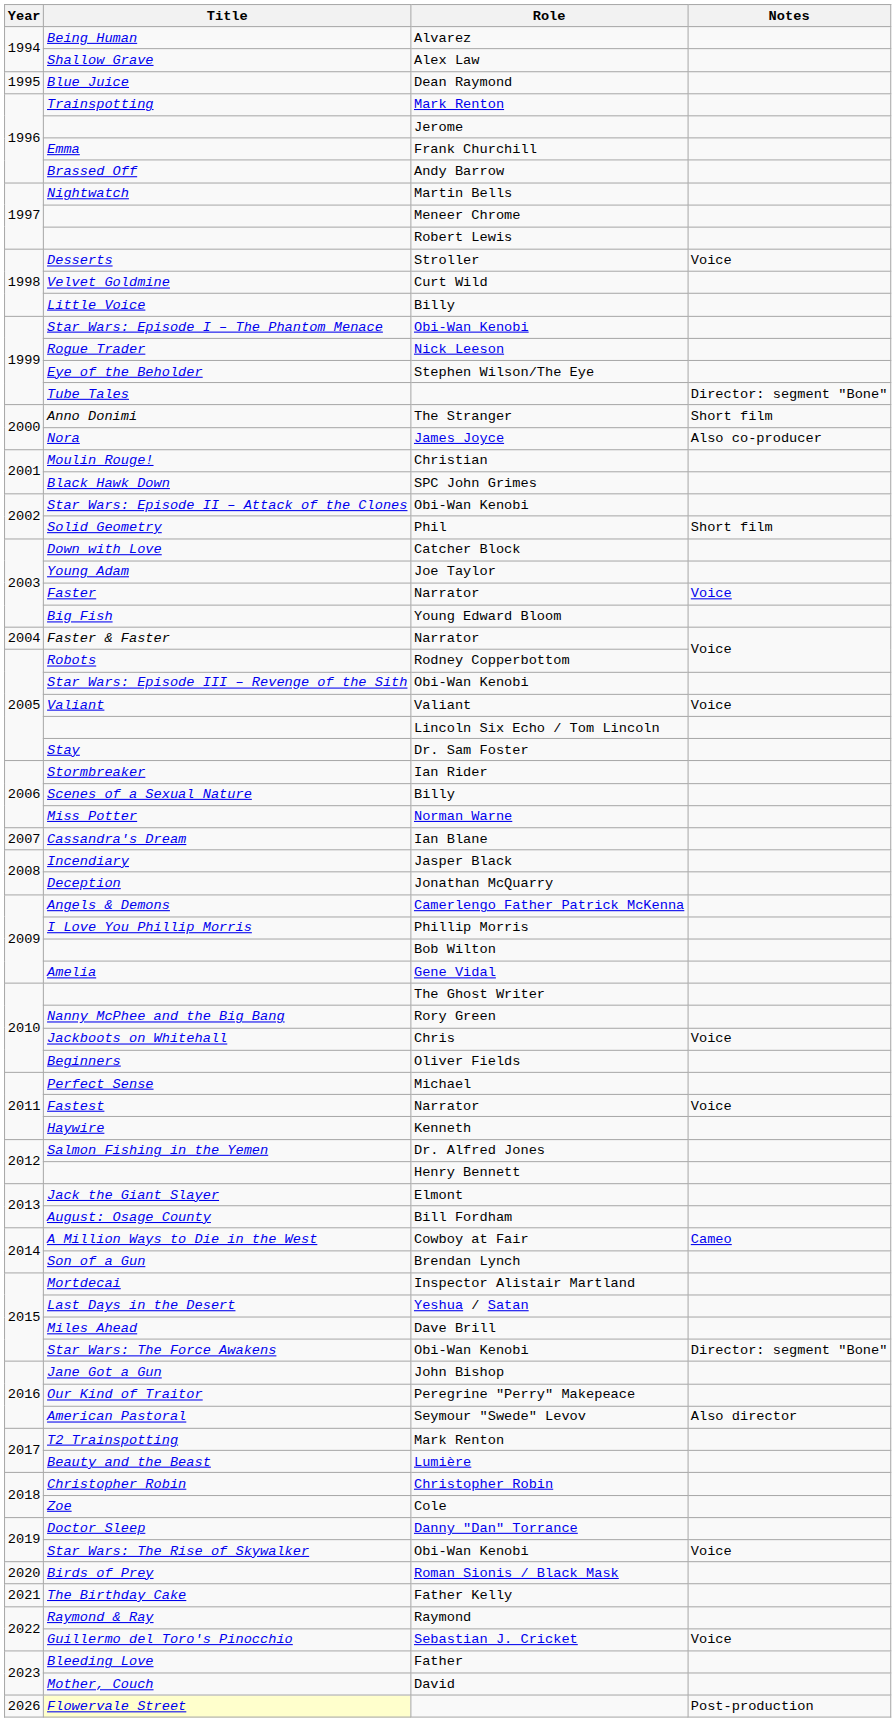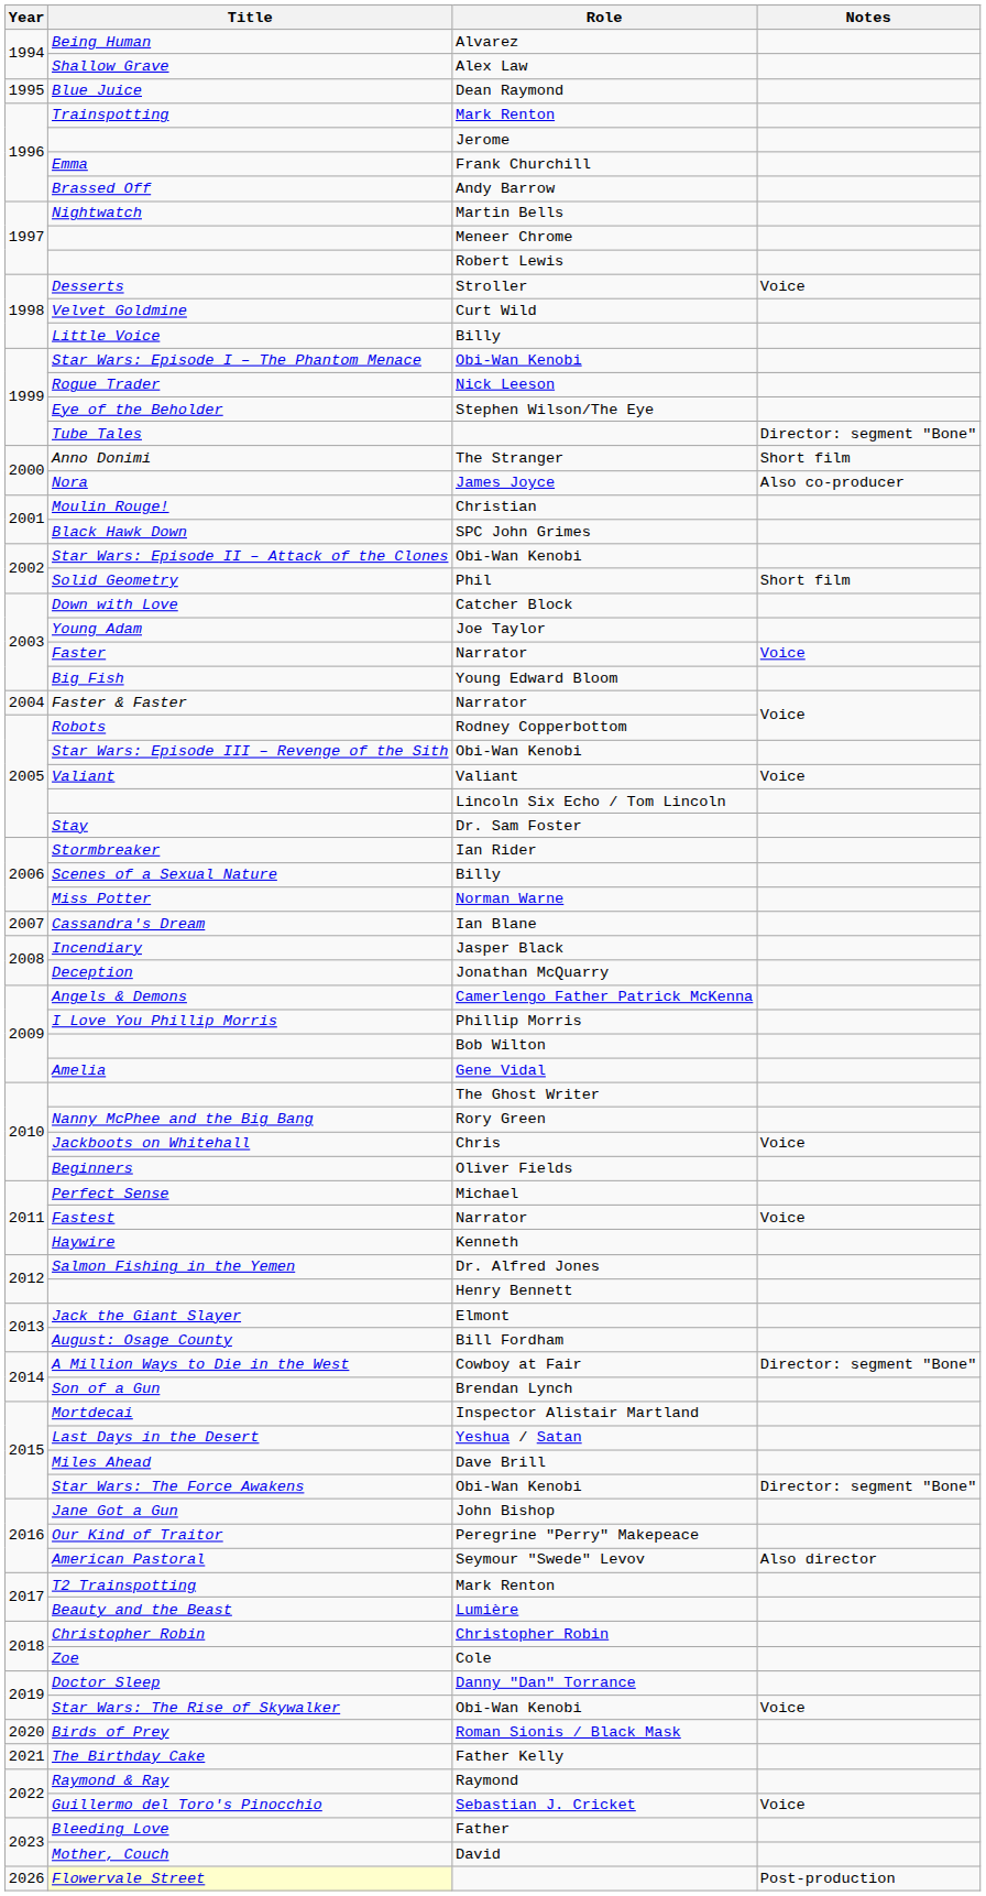A Million Ways to Die in the West | Notes: Cameo -> Director: segment "Bone"
